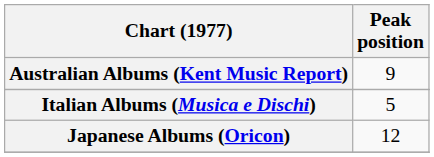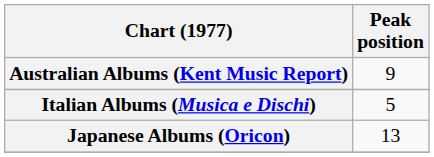Japanese Albums (Oricon) | Peak position: 12 -> 13
